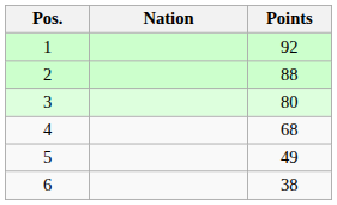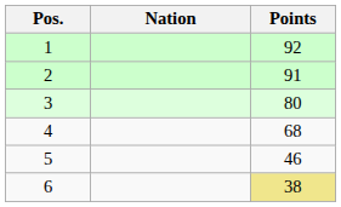2 | Points: 88 -> 91
5 | Points: 49 -> 46
6 | Points: no background -> khaki background
